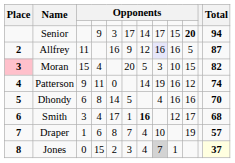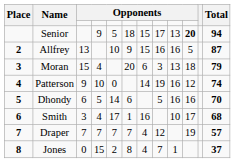Senior | column 5: 3 -> 5
Senior | column 6: 17 -> 18
Senior | column 7: 14 -> 15
Senior | column 9: 15 -> 13
Allfrey | column 3: 11 -> 13
Allfrey | column 5: 16 -> 10
Allfrey | column 7: 12 -> 15
Allfrey | column 8: lavender background -> no background
Moran | Place: pink background -> no background
Moran | column 7: 5 -> 6
Moran | column 9: 10 -> 13
Moran | column 10: 15 -> 18
Moran | Total: 82 -> 79
Patterson | column 4: 11 -> 10
Dhondy | column 4: 8 -> 5
Dhondy | column 6: 5 -> 6
Dhondy | column 8: 4 -> 5
Smith | column 7: bold -> normal
Smith | column 9: 12 -> 10
Draper | column 3: 1 -> 7
Draper | column 4: 6 -> 7
Draper | column 5: 8 -> 7
Draper | column 8: 10 -> 12
Jones | column 6: 3 -> 8
Jones | column 8: lightgrey background -> no background
Jones | Total: lightyellow background -> no background
